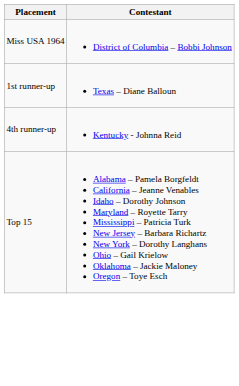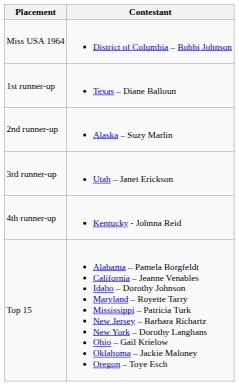+ row: 2nd runner-up | Alaska – Suzy Marlin
+ row: 3rd runner-up | Utah – Janet Erickson
